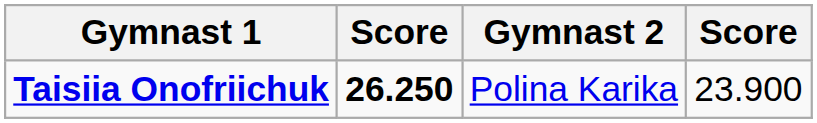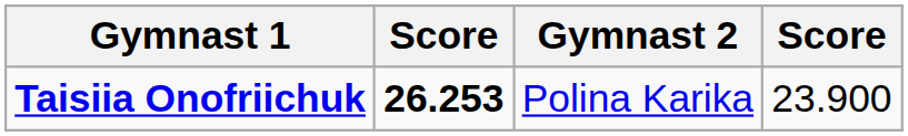Taisiia Onofriichuk | column 2: 26.250 -> 26.253
